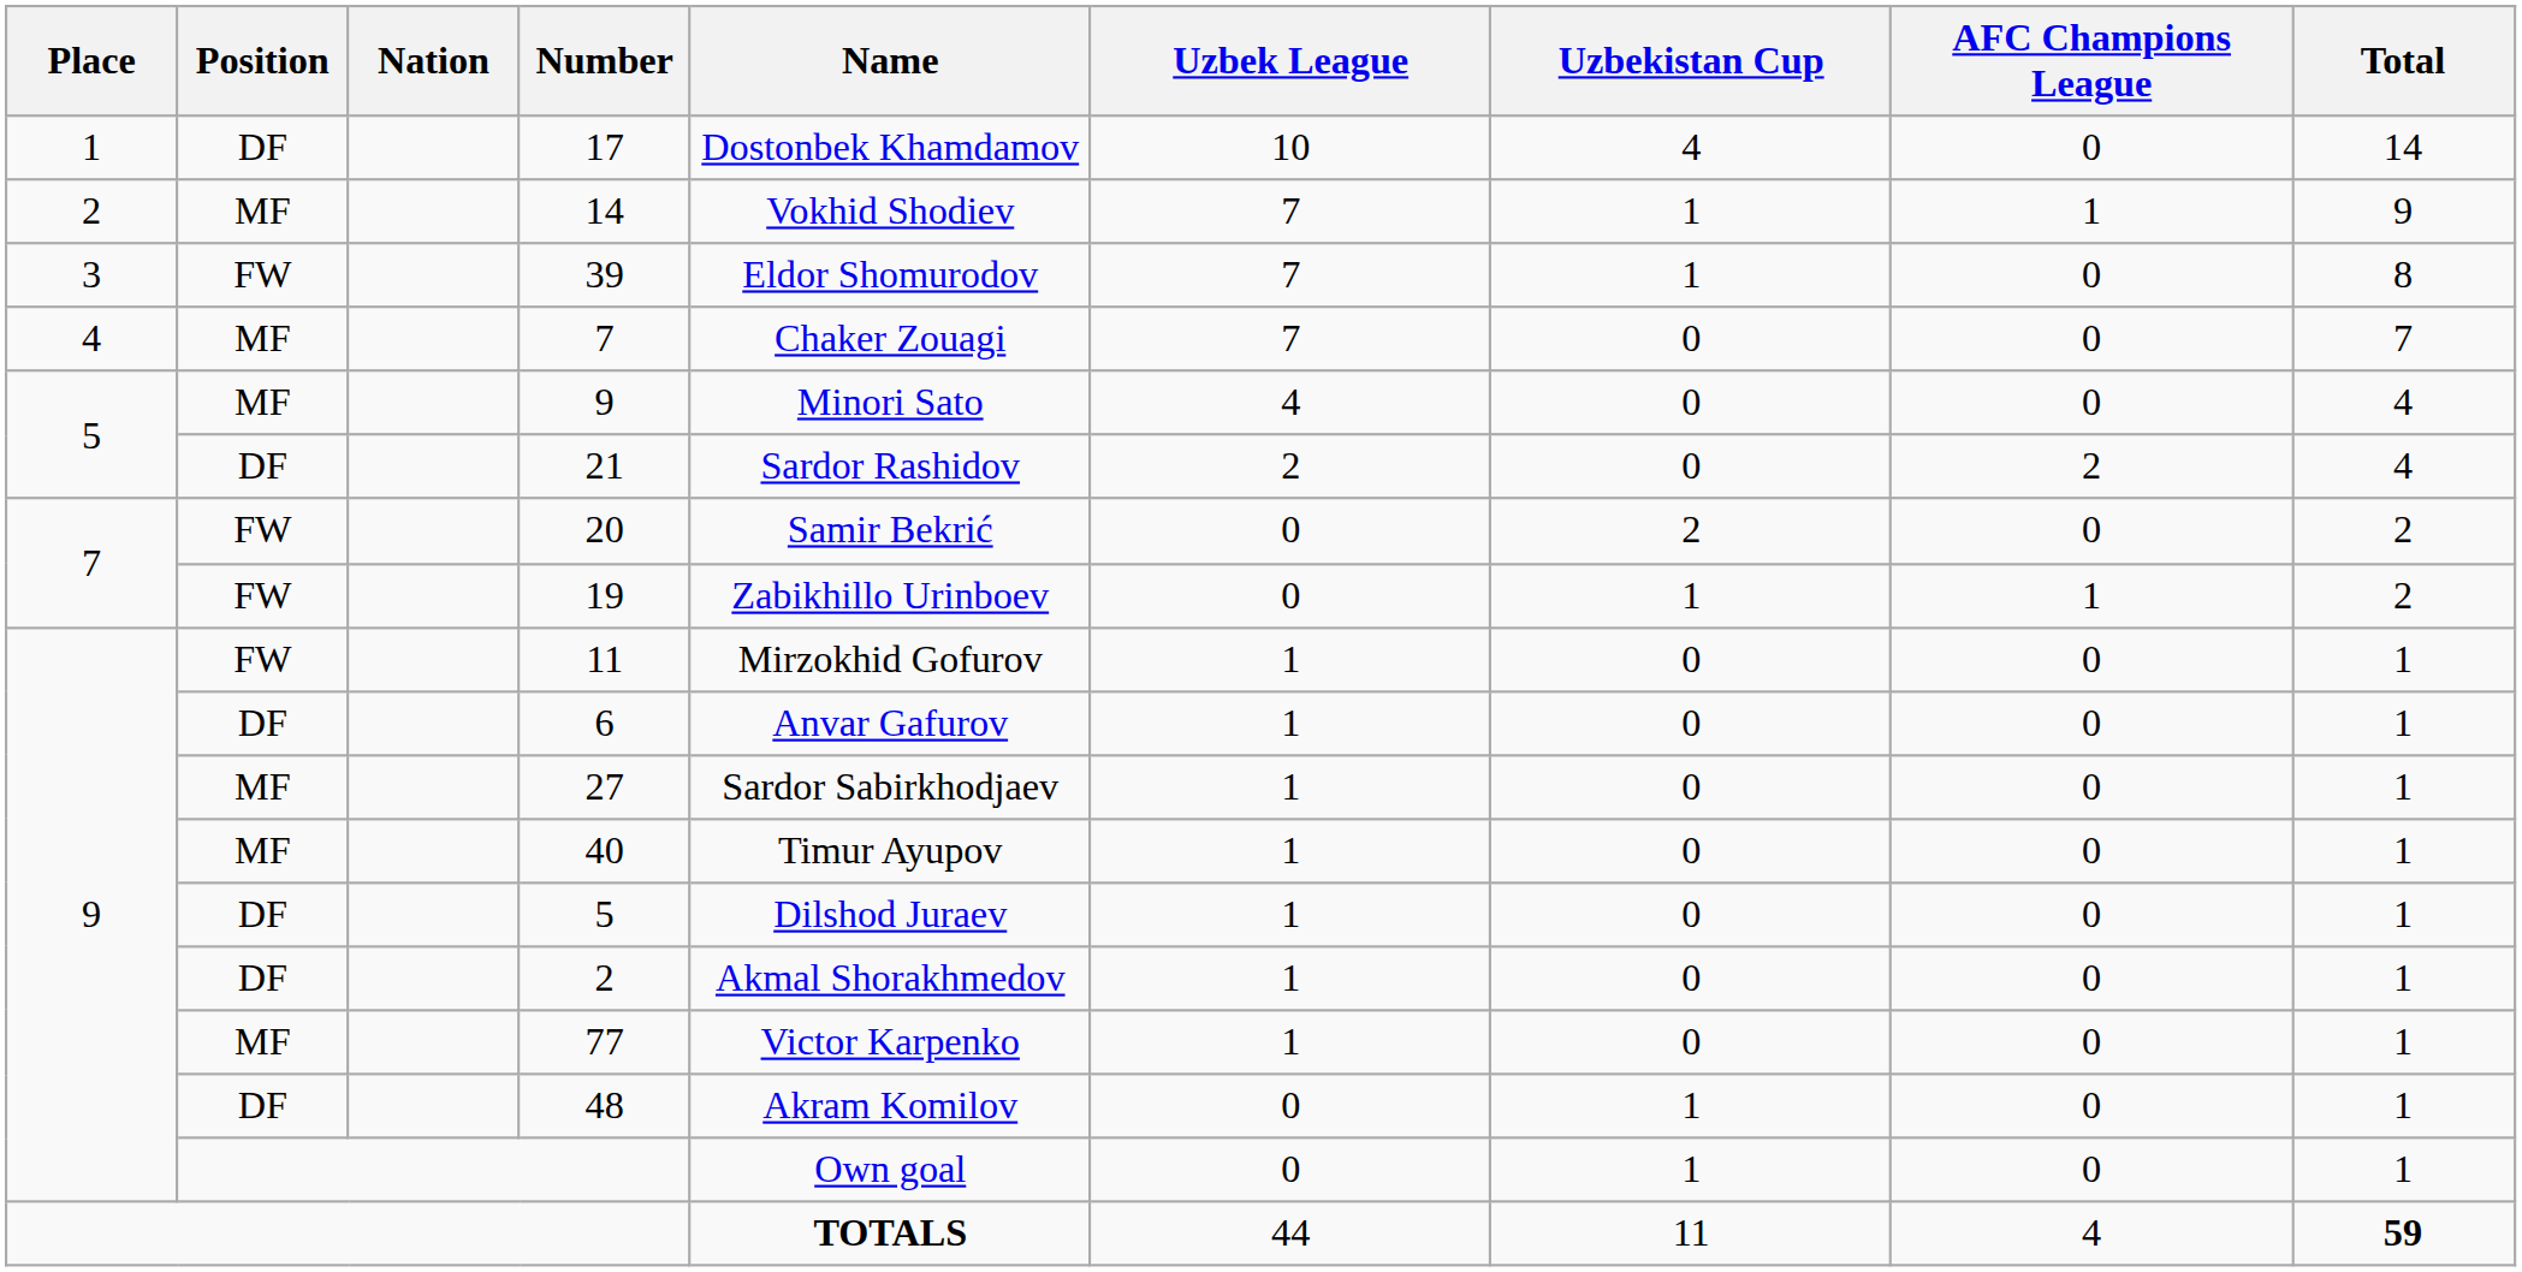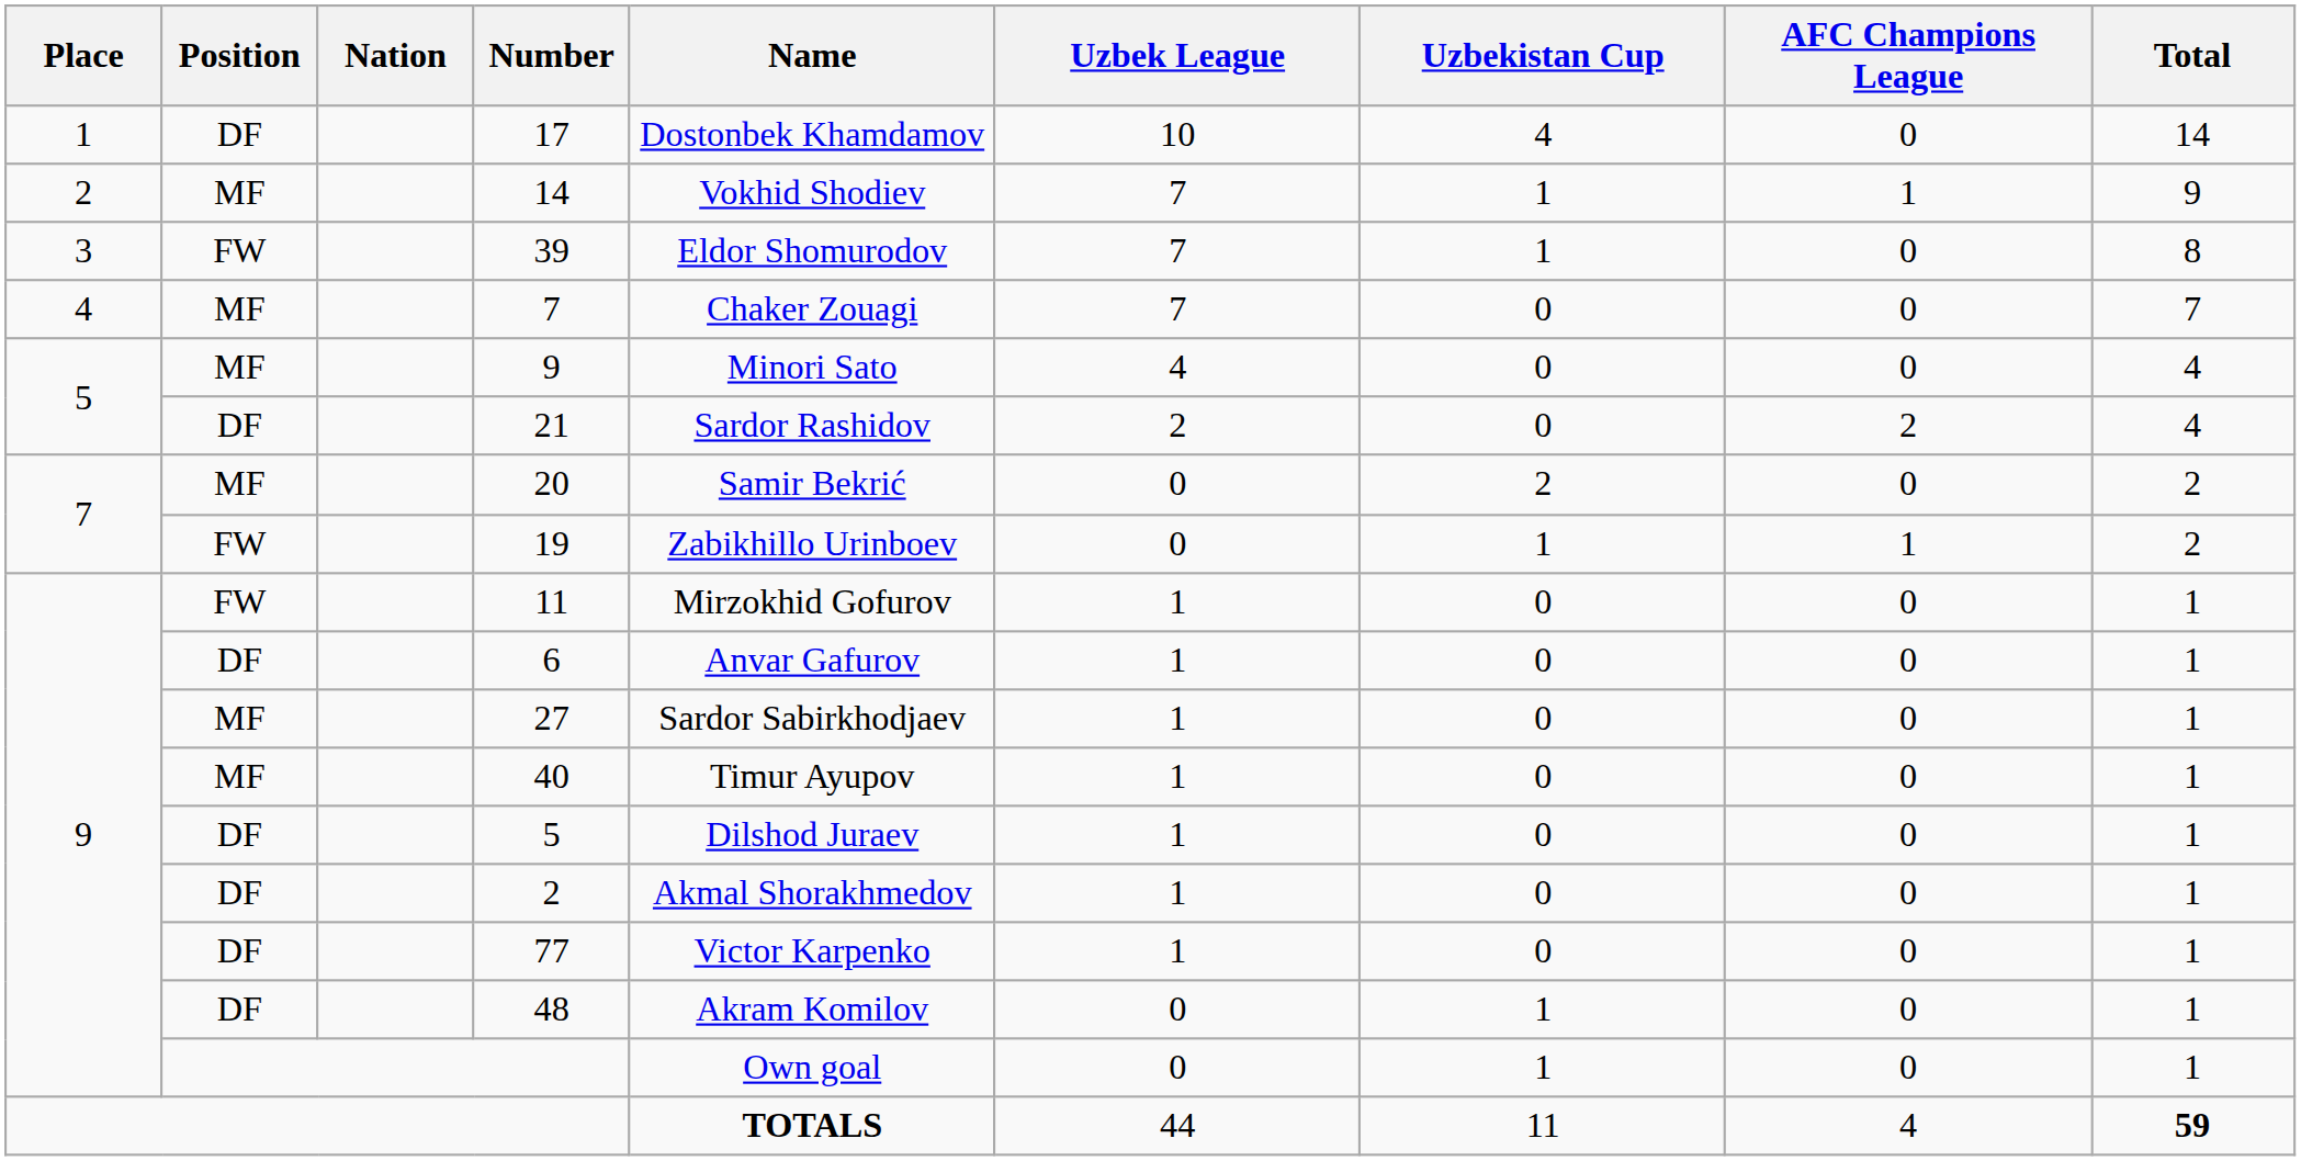20 | Position: FW -> MF
77 | Position: MF -> DF
